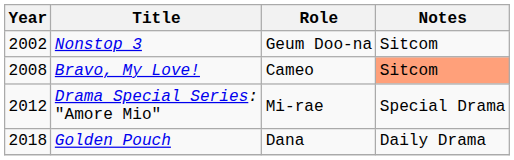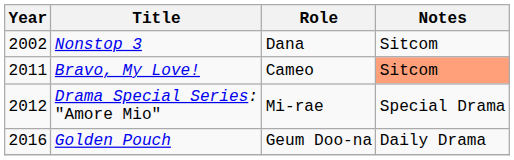Nonstop 3 | Role: Geum Doo-na -> Dana
Bravo, My Love! | Year: 2008 -> 2011
Golden Pouch | Year: 2018 -> 2016
Golden Pouch | Role: Dana -> Geum Doo-na
